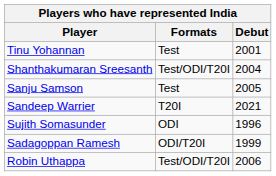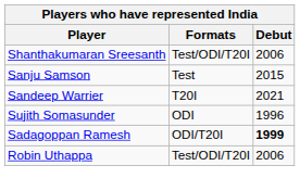- row: Tinu Yohannan | Test | 2001
Shanthakumaran Sreesanth | Debut: 2004 -> 2006
Sanju Samson | Debut: 2005 -> 2015
Sadagoppan Ramesh | Debut: normal -> bold
